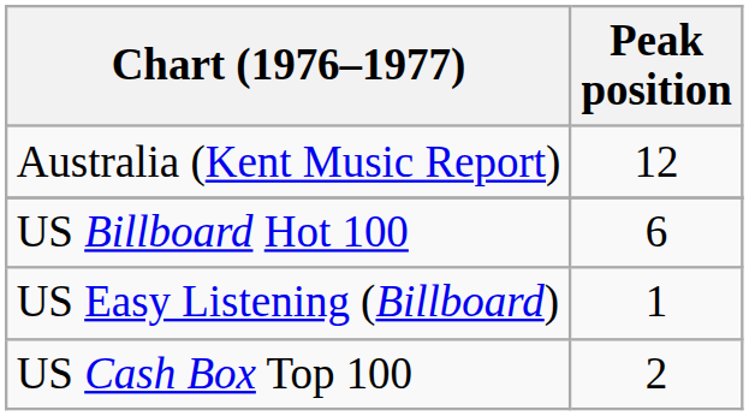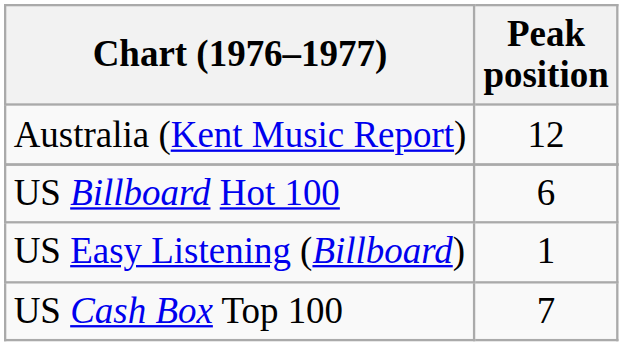US Cash Box Top 100 | Peak position: 2 -> 7
